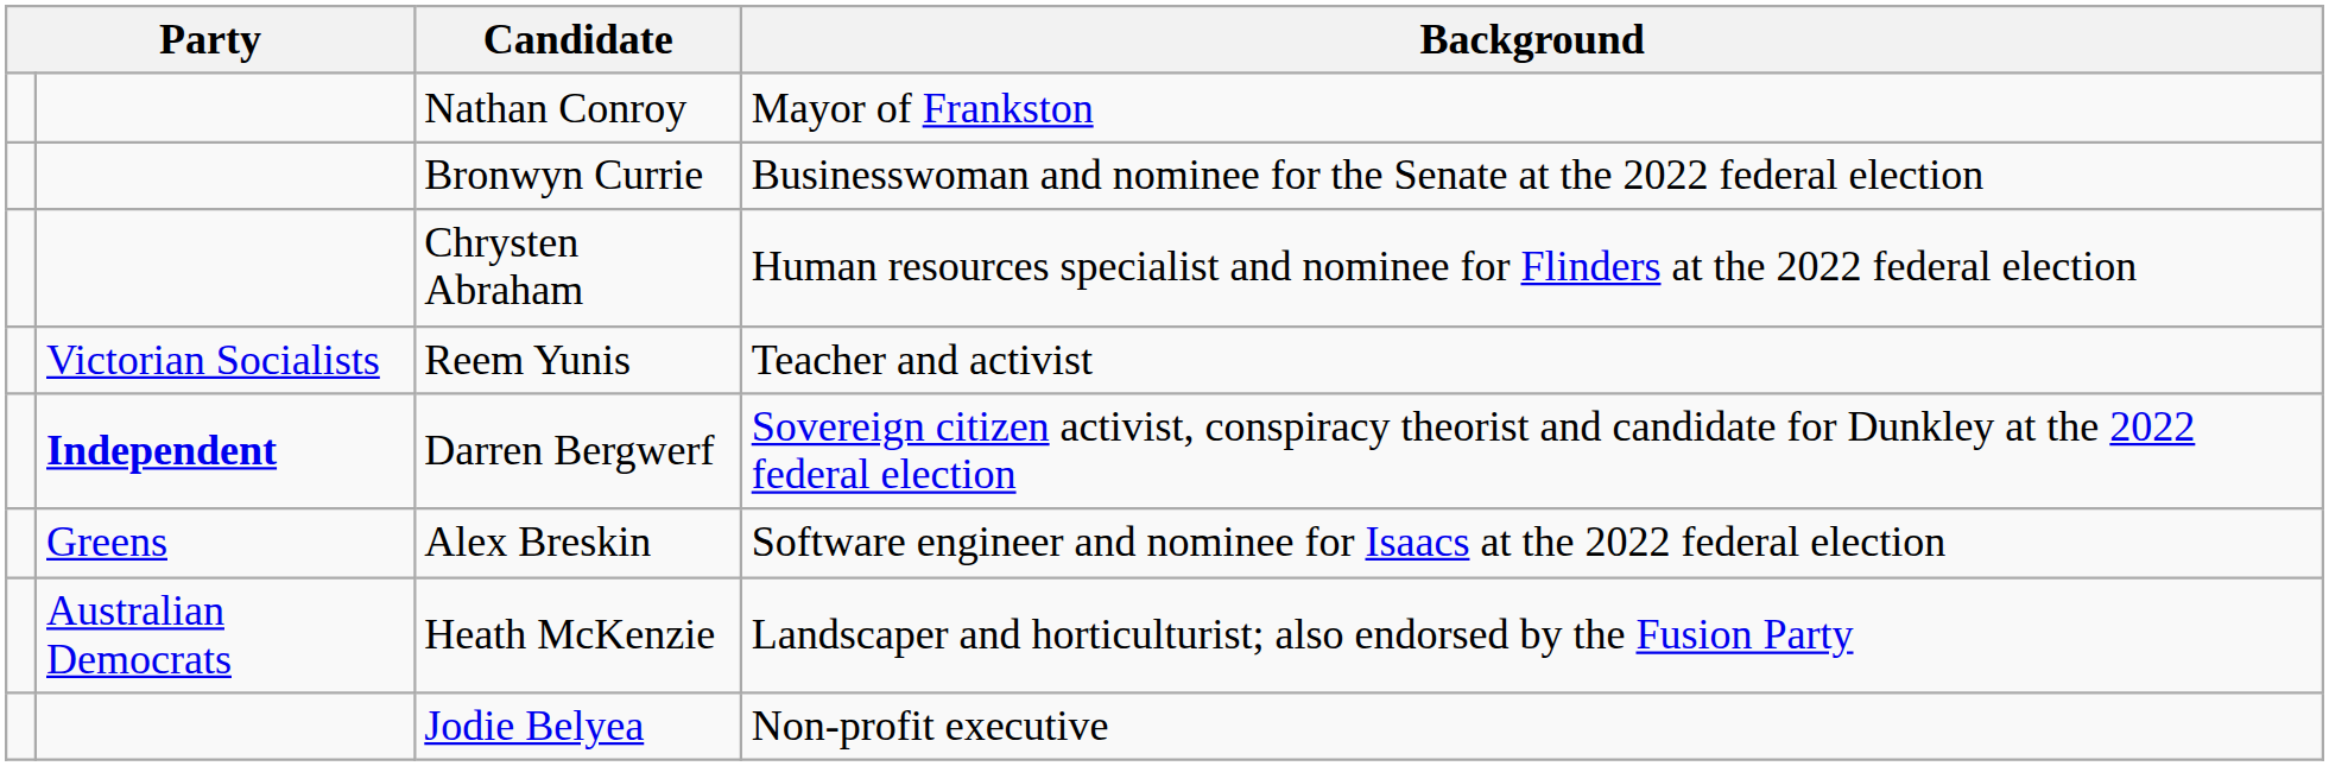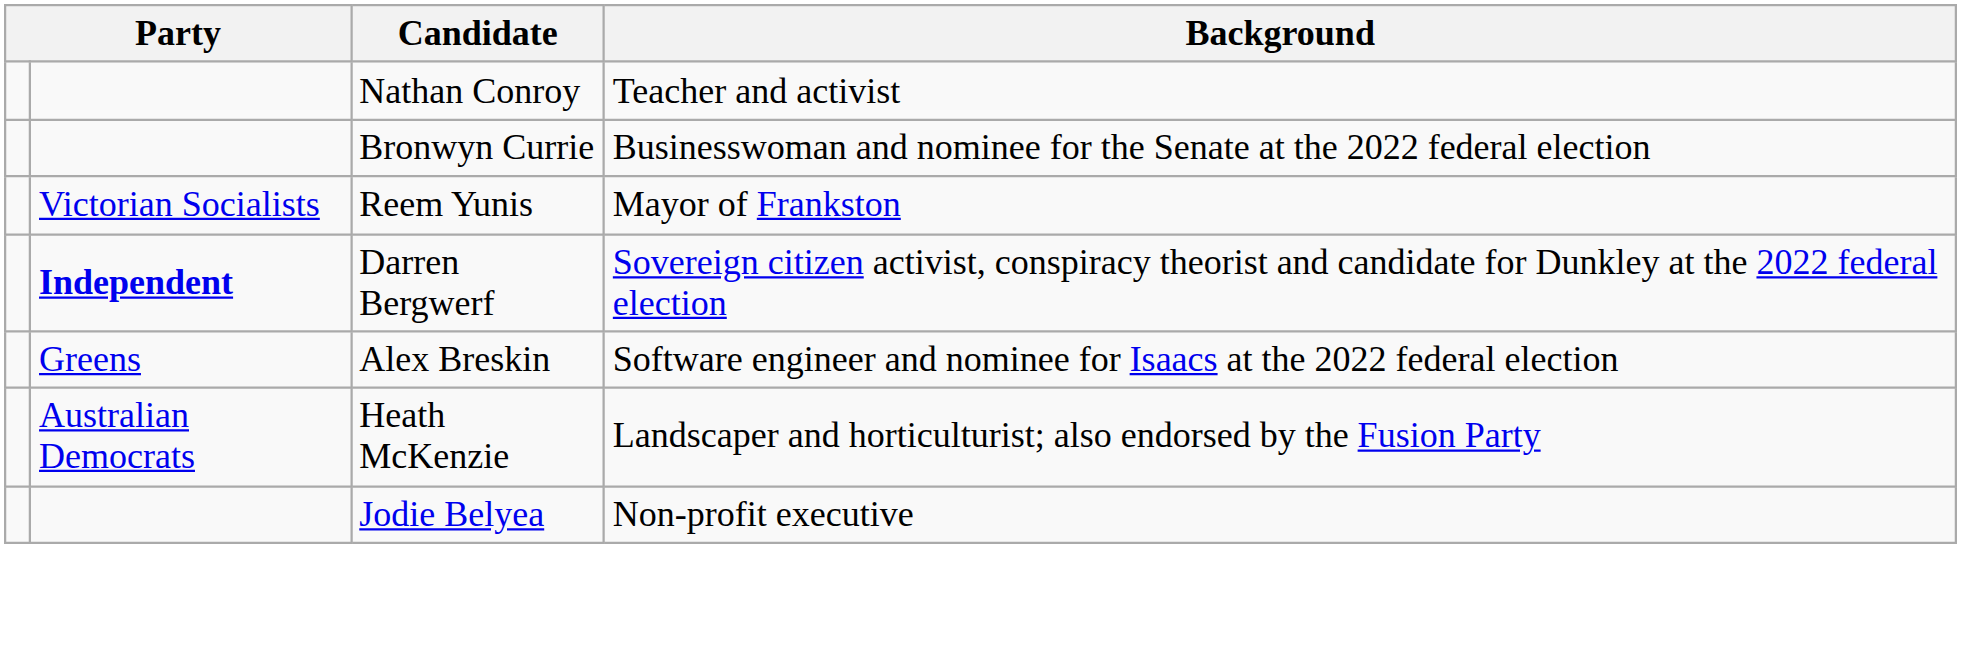Nathan Conroy | Background: Mayor of Frankston -> Teacher and activist
- row: Chrysten Abraham | Human resources specialist and nominee for Flinders at the 2022 federal election
Reem Yunis | Background: Teacher and activist -> Mayor of Frankston
